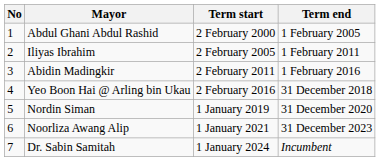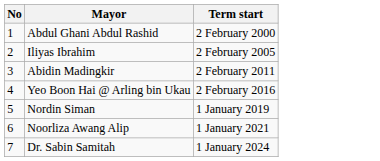- column: Term end | 1 February 2005 | 1 February 2011 | 1 February 2016 | 31 December 2018 | 31 December 2020 | 31 December 2023 | Incumbent
